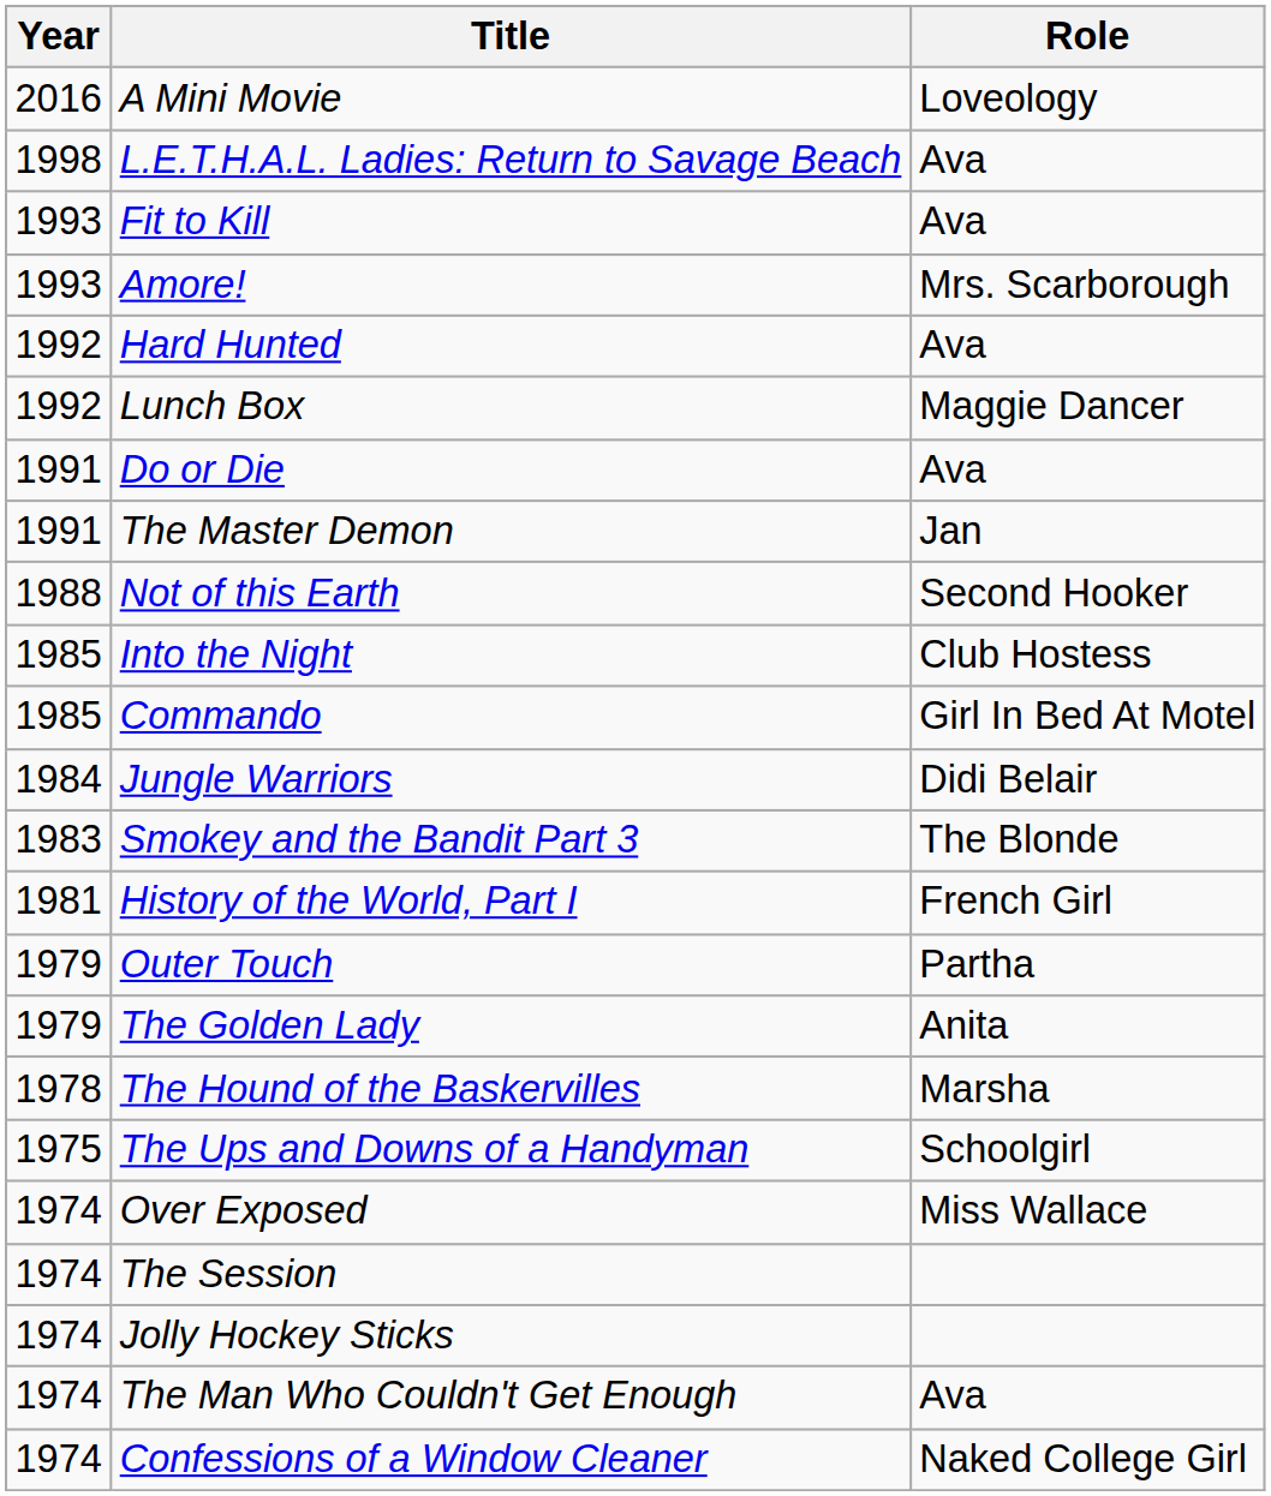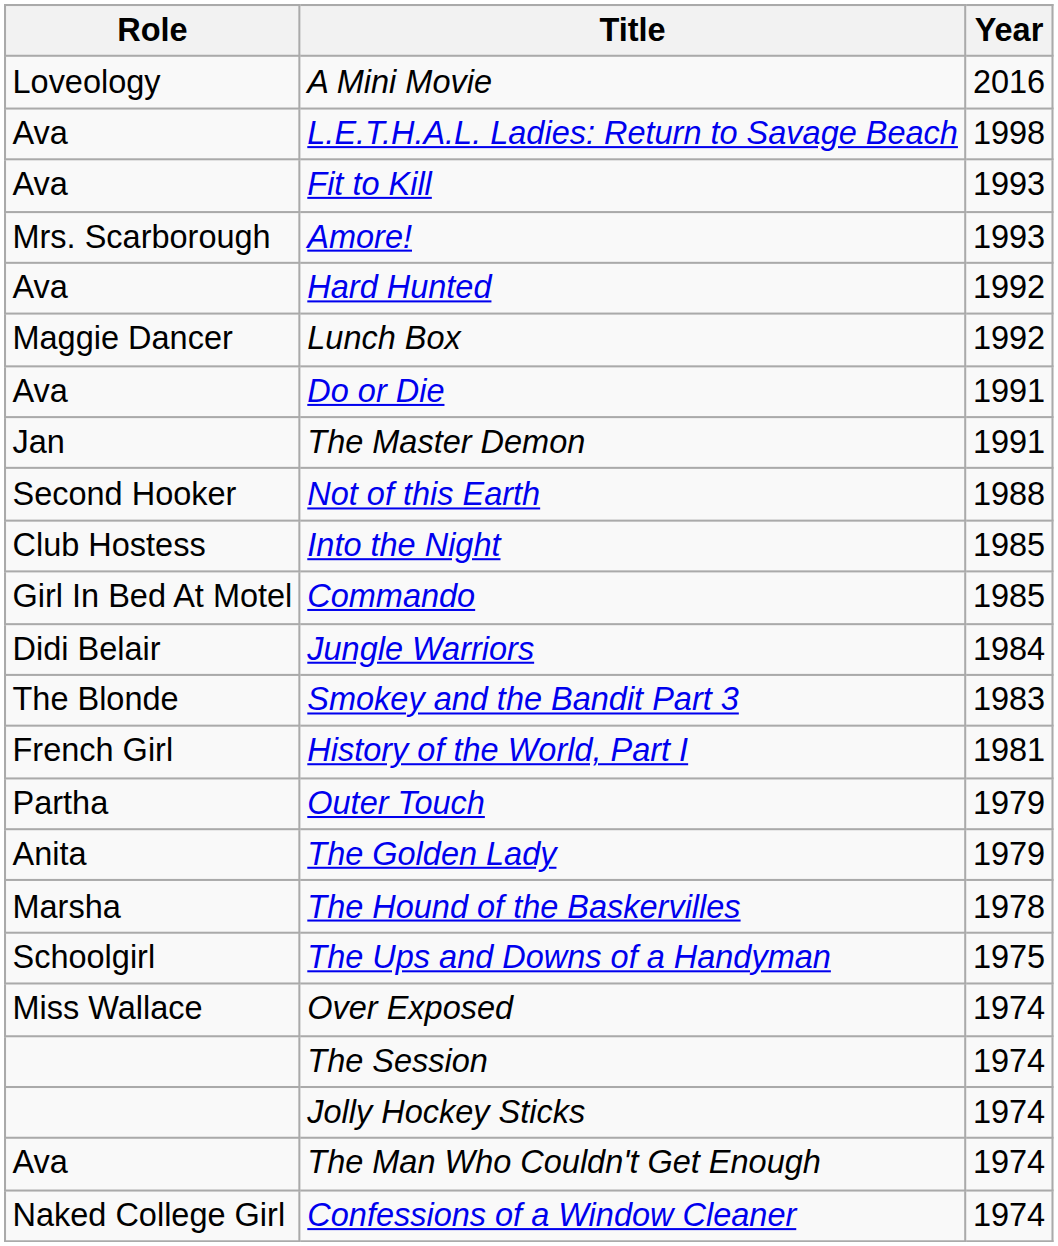columns swapped: Year <-> Role
